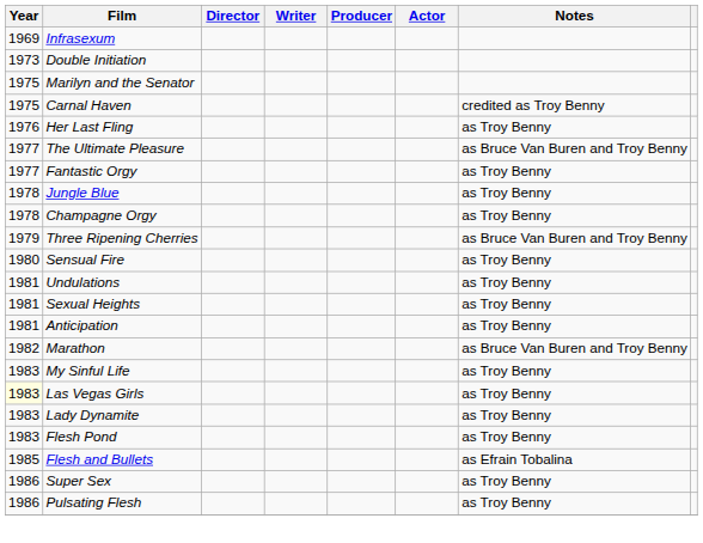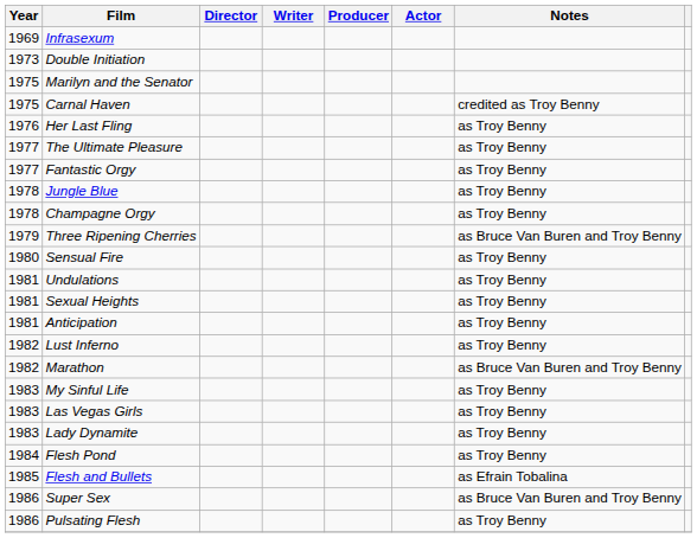The Ultimate Pleasure | Notes: as Bruce Van Buren and Troy Benny -> as Troy Benny
+ row: 1982 | Lust Inferno | as Troy Benny
Las Vegas Girls | Year: lightyellow background -> no background
Flesh Pond | Year: 1983 -> 1984
Super Sex | Notes: as Troy Benny -> as Bruce Van Buren and Troy Benny
